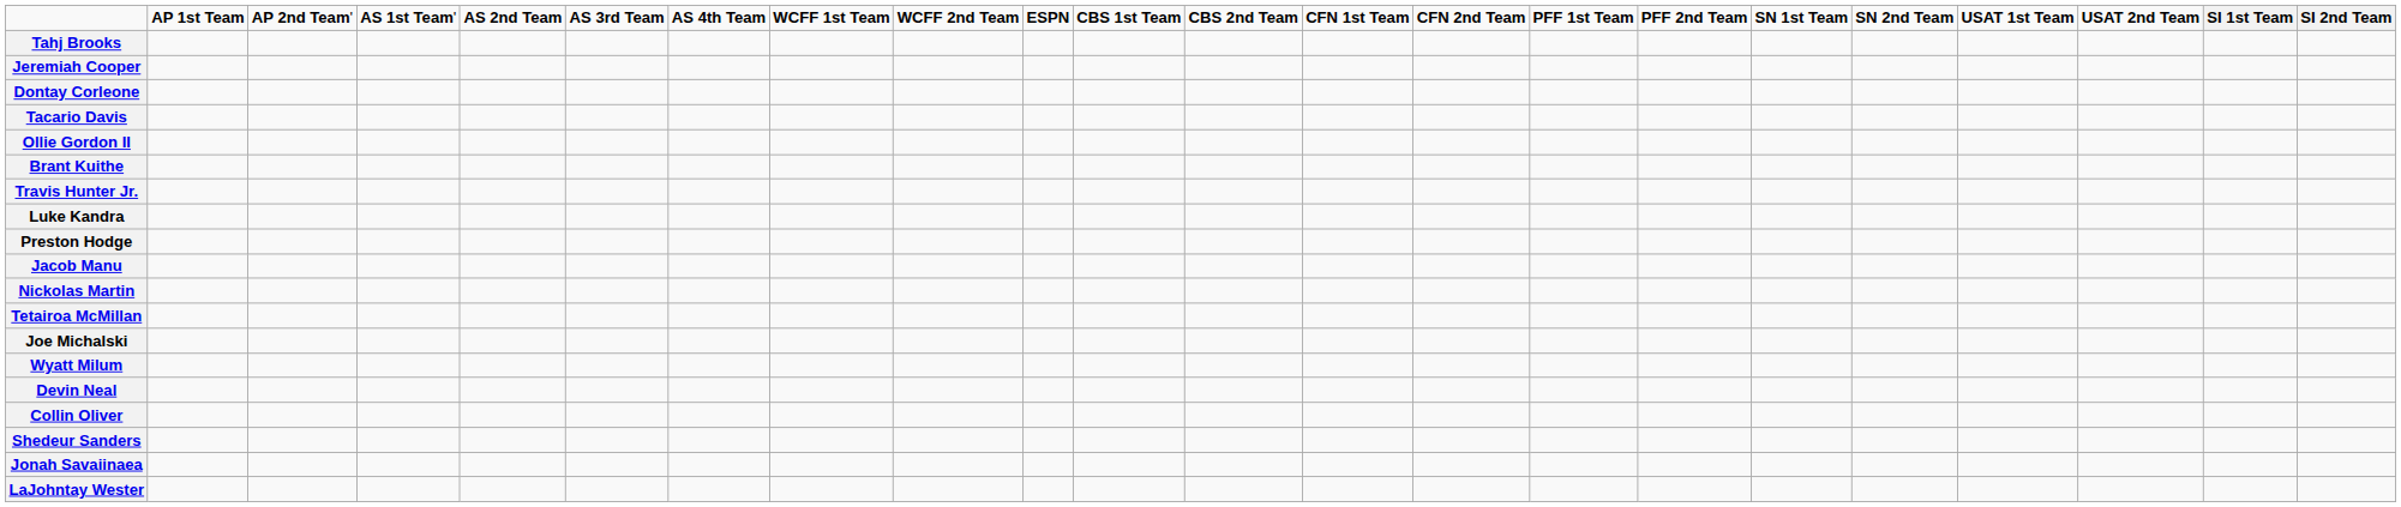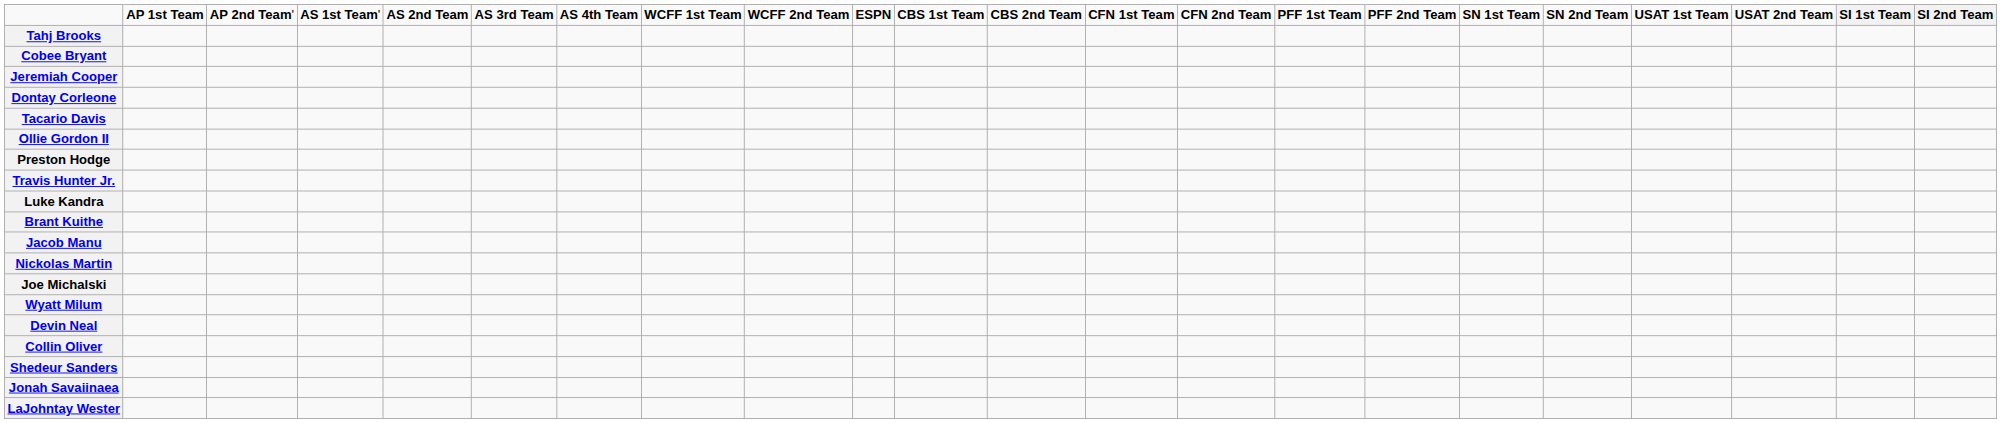+ row: Cobee Bryant
rows swapped: Preston Hodge <-> Brant Kuithe
- row: Tetairoa McMillan
